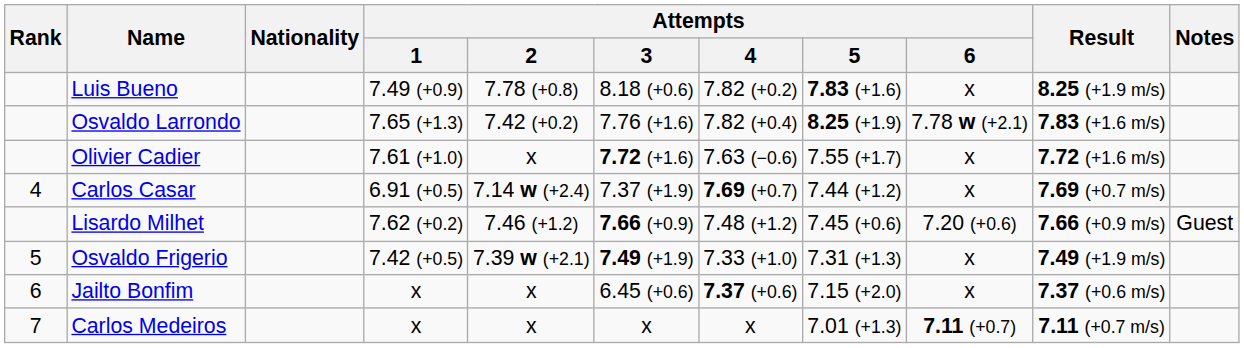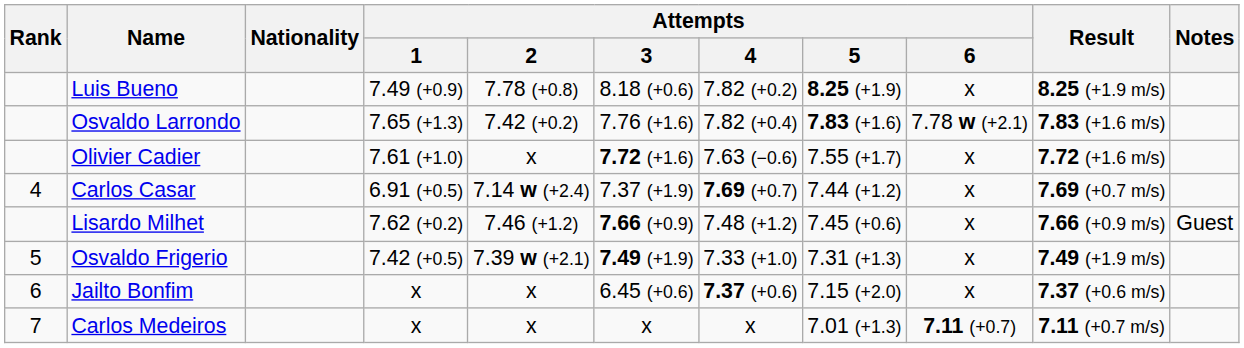Luis Bueno | Attempts / 5: 7.83 (+1.6) -> 8.25 (+1.9)
Osvaldo Larrondo | Attempts / 5: 8.25 (+1.9) -> 7.83 (+1.6)
Lisardo Milhet | Attempts / 6: 7.20 (+0.6) -> x
